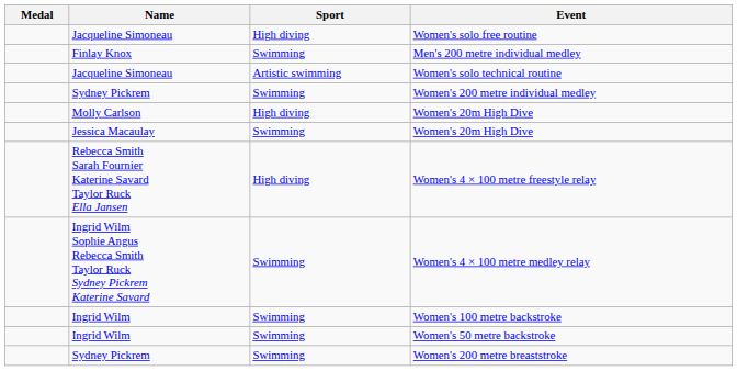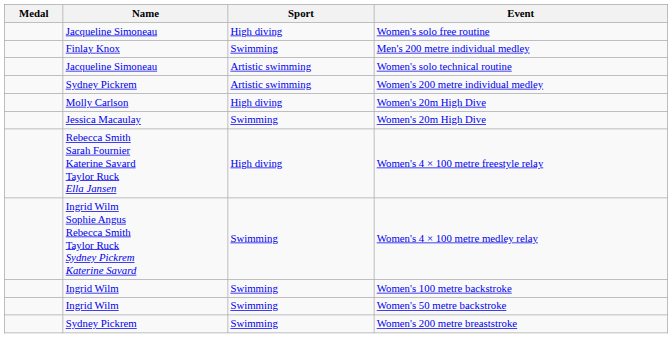Women's 200 metre individual medley | Sport: Swimming -> Artistic swimming
